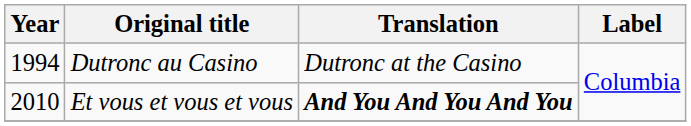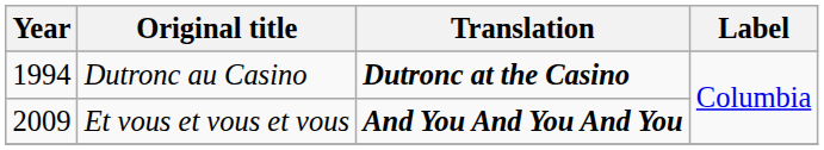Dutronc au Casino | Translation: normal -> bold
Et vous et vous et vous | Year: 2010 -> 2009
